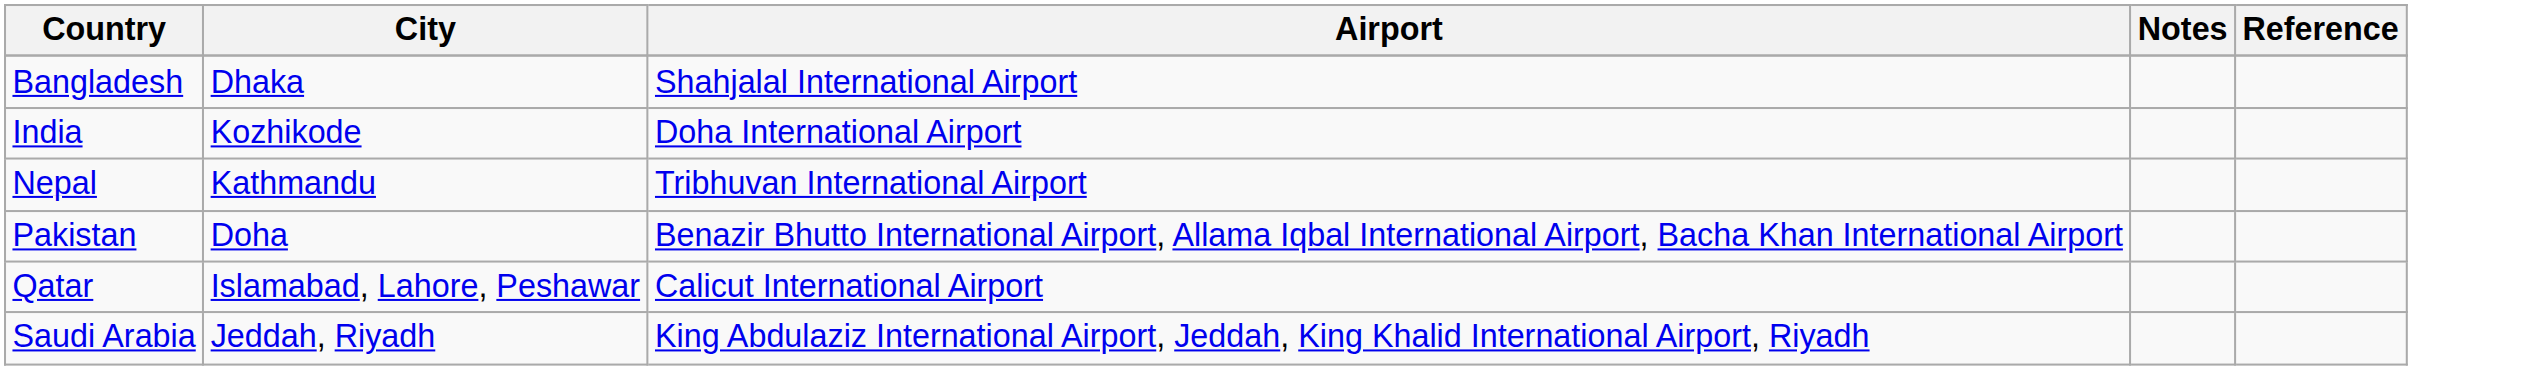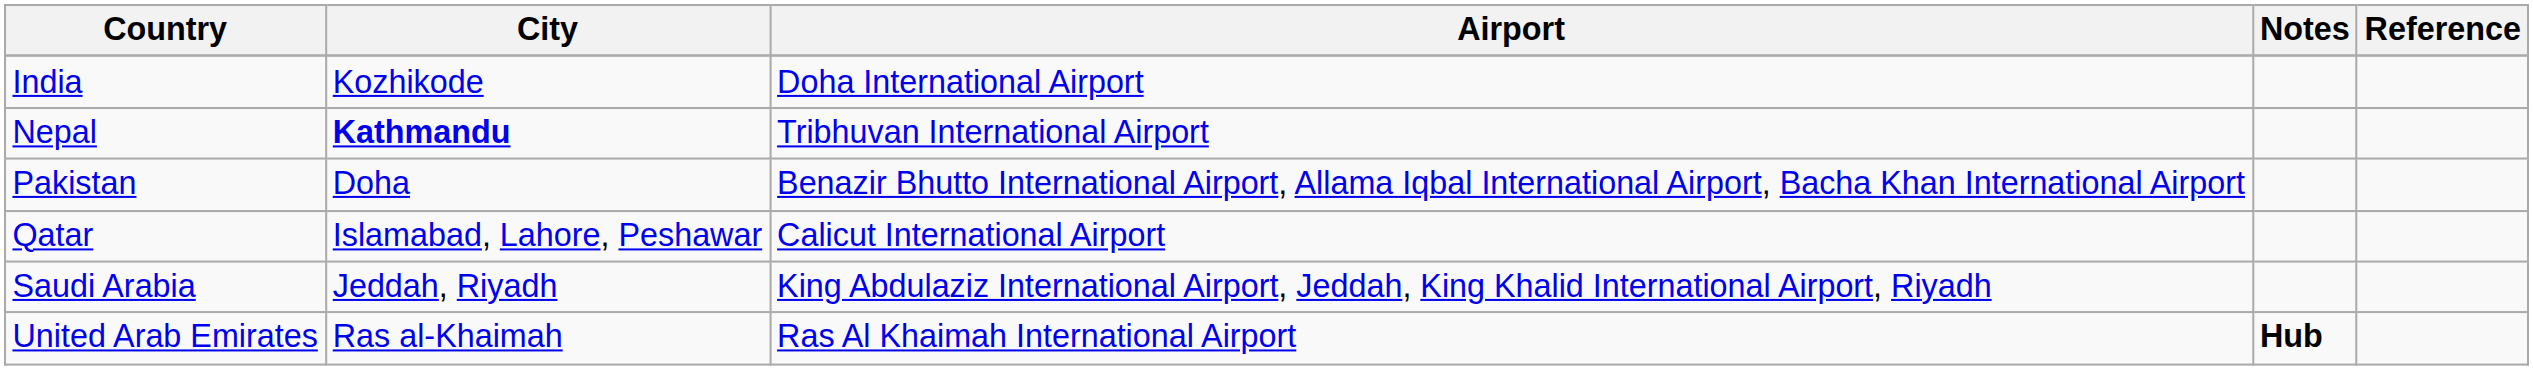- row: Bangladesh | Dhaka | Shahjalal International Airport
Nepal | City: normal -> bold
+ row: United Arab Emirates | Ras al-Khaimah | Ras Al Khaimah International Airport | Hub
